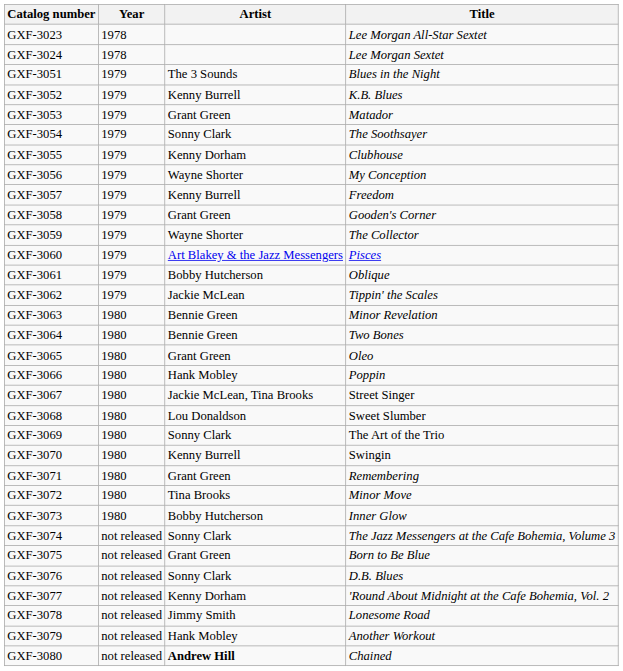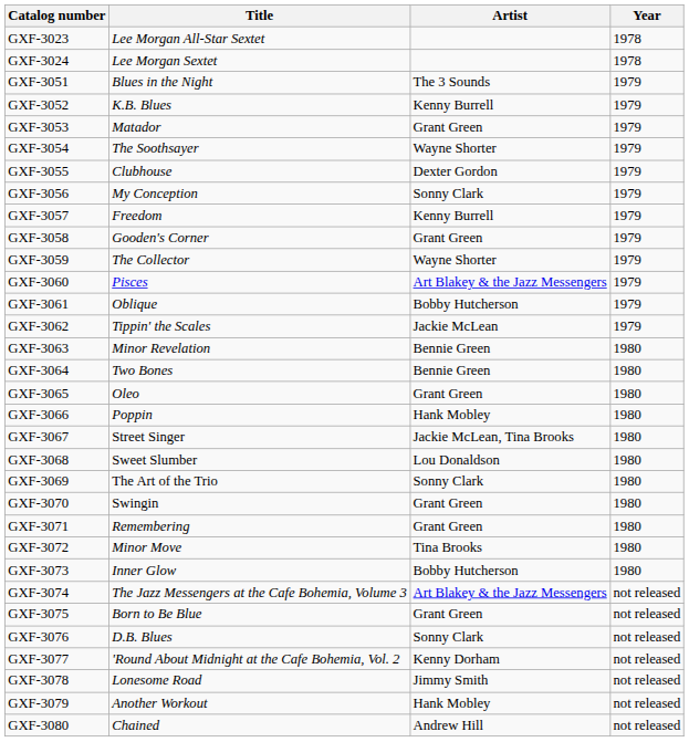columns swapped: Year <-> Title
GXF-3054 | Artist: Sonny Clark -> Wayne Shorter
GXF-3055 | Artist: Kenny Dorham -> Dexter Gordon
GXF-3056 | Artist: Wayne Shorter -> Sonny Clark
GXF-3070 | Artist: Kenny Burrell -> Grant Green
GXF-3074 | Artist: Sonny Clark -> Art Blakey & the Jazz Messengers
GXF-3080 | Artist: bold -> normal
